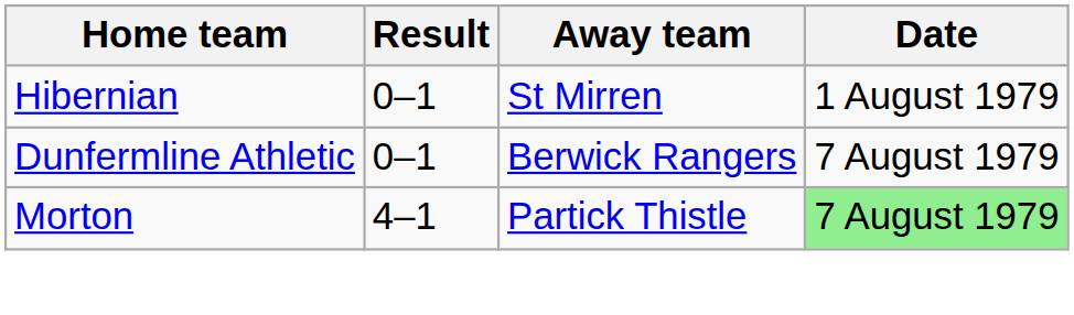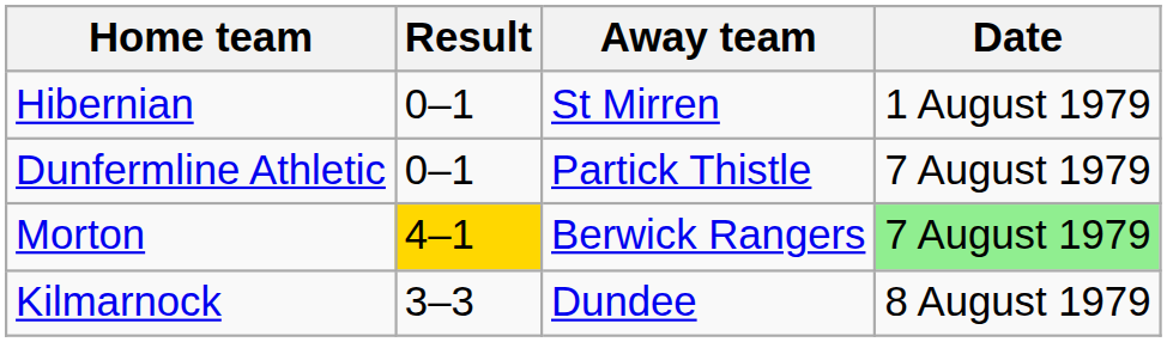Dunfermline Athletic | Away team: Berwick Rangers -> Partick Thistle
Morton | Result: no background -> gold background
Morton | Away team: Partick Thistle -> Berwick Rangers
+ row: Kilmarnock | 3–3 | Dundee | 8 August 1979
